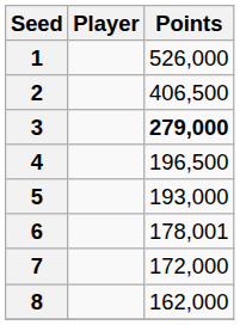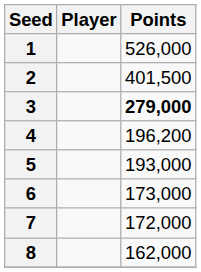2 | Points: 406,500 -> 401,500
4 | Points: 196,500 -> 196,200
6 | Points: 178,001 -> 173,000
